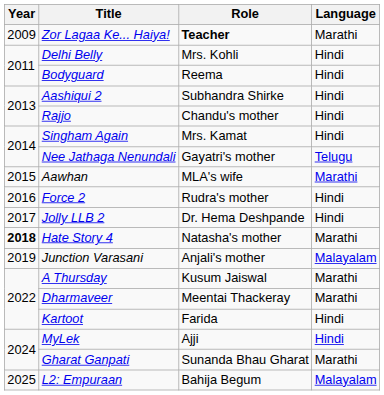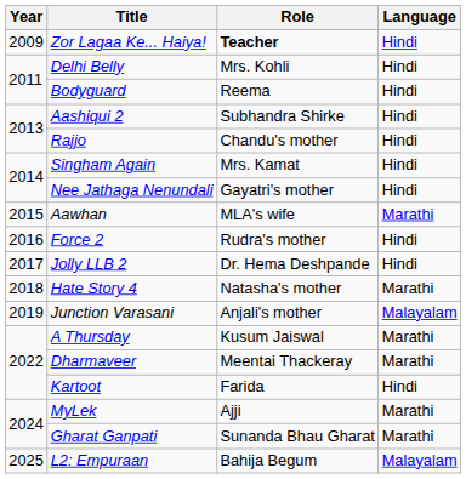Zor Lagaa Ke... Haiya! | Language: Marathi -> Hindi
Nee Jathaga Nenundali | Language: Telugu -> Hindi
Hate Story 4 | Year: bold -> normal
MyLek | Language: Hindi -> Marathi
